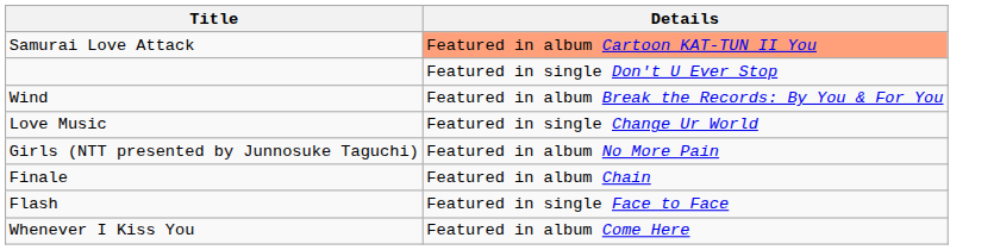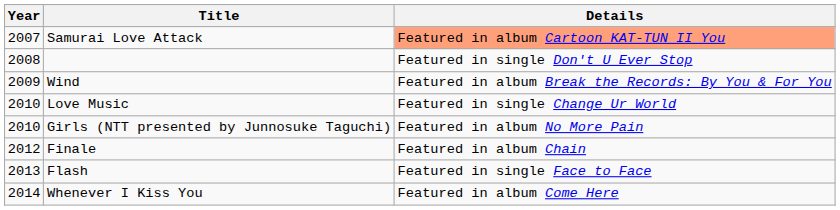+ column: Year | 2007 | 2008 | 2009 | 2010 | 2010 | 2012 | 2013 | 2014
